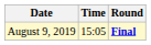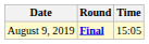columns swapped: Time <-> Round
